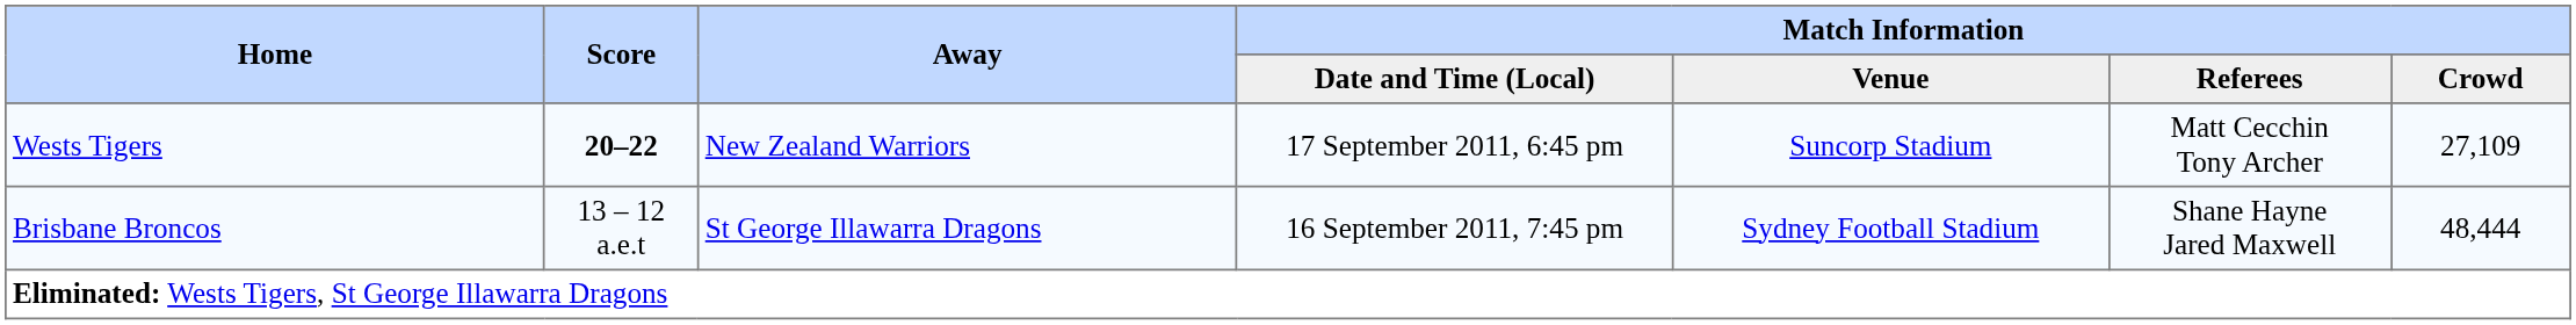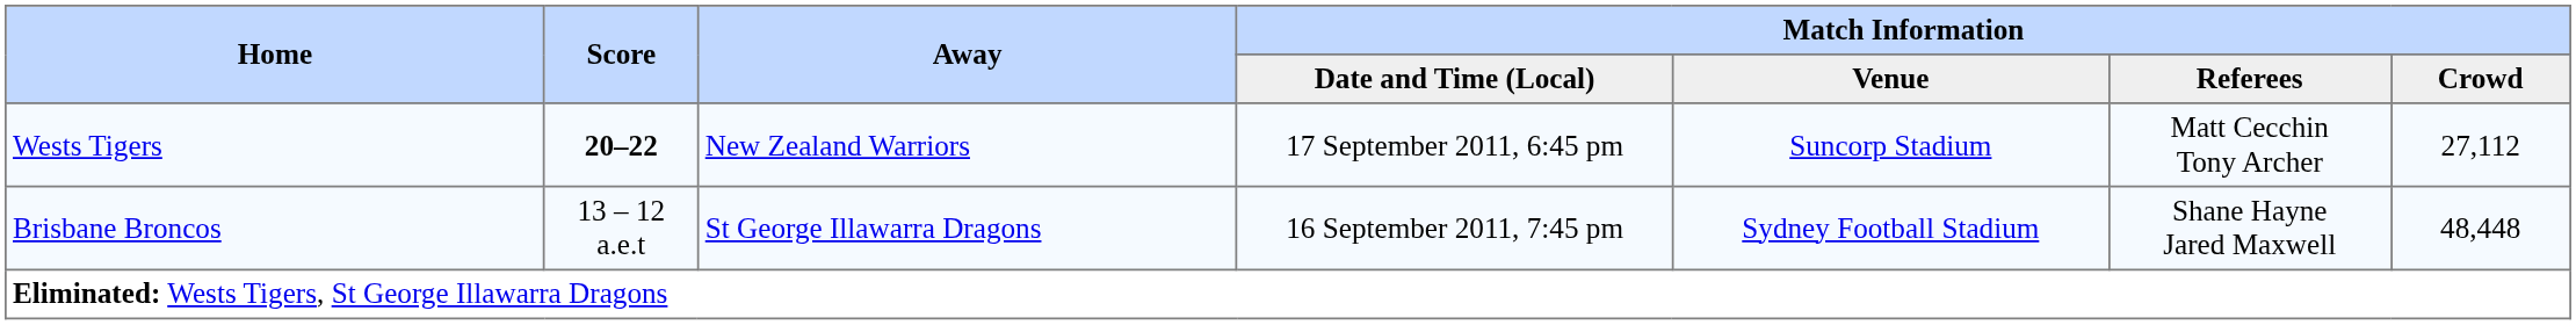Wests Tigers | Match Information / Crowd: 27,109 -> 27,112
Brisbane Broncos | Match Information / Crowd: 48,444 -> 48,448
